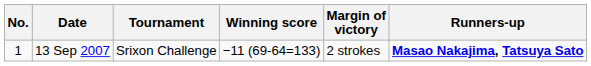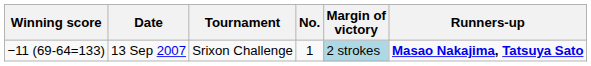columns swapped: No. <-> Winning score
13 Sep 2007 | Margin of victory: no background -> lightblue background
